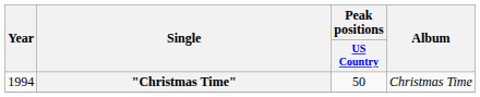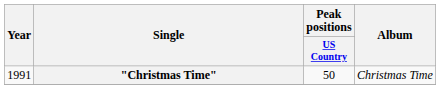"Christmas Time" | Year: 1994 -> 1991
